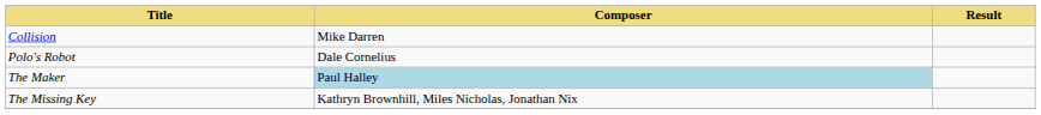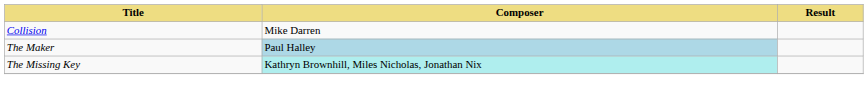- row: Polo's Robot | Dale Cornelius
The Missing Key | Composer: no background -> paleturquoise background
